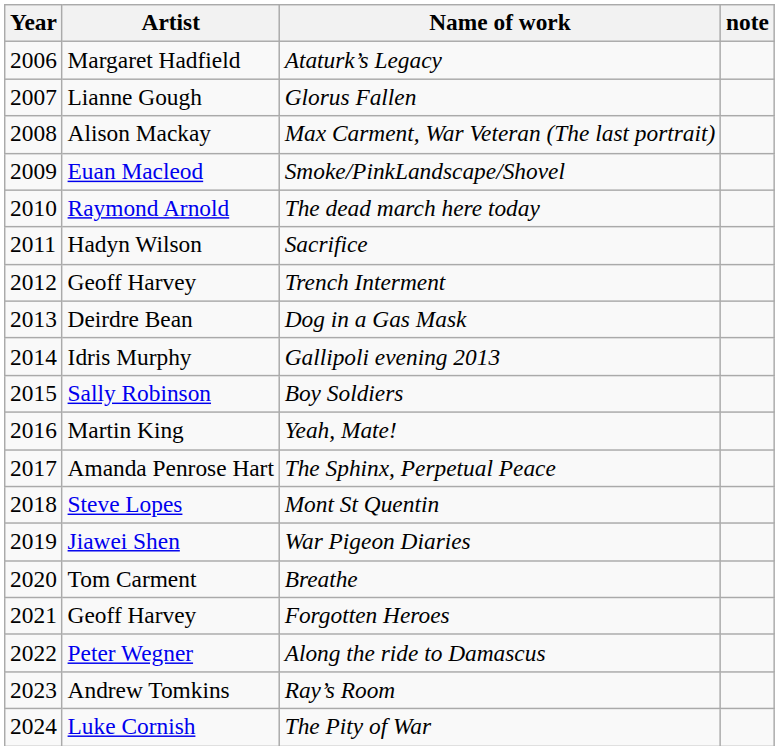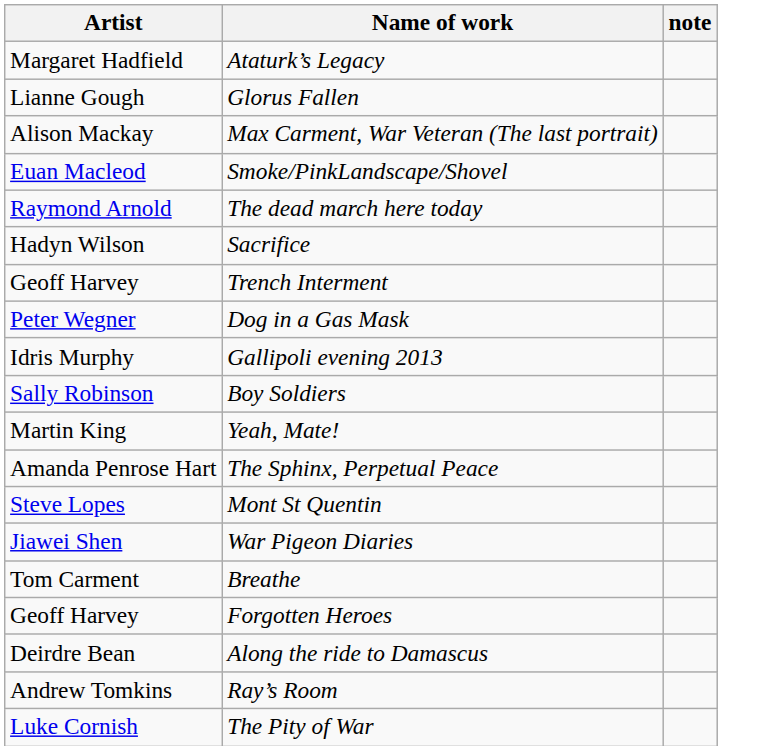- column: Year | 2006 | 2007 | 2008 | 2009 | 2010 | 2011 | 2012 | 2013 | 2014 | 2015 | 2016 | 2017 | 2018 | 2019 | 2020 | 2021 | 2022 | 2023 | 2024
Dog in a Gas Mask | Artist: Deirdre Bean -> Peter Wegner
Along the ride to Damascus | Artist: Peter Wegner -> Deirdre Bean
